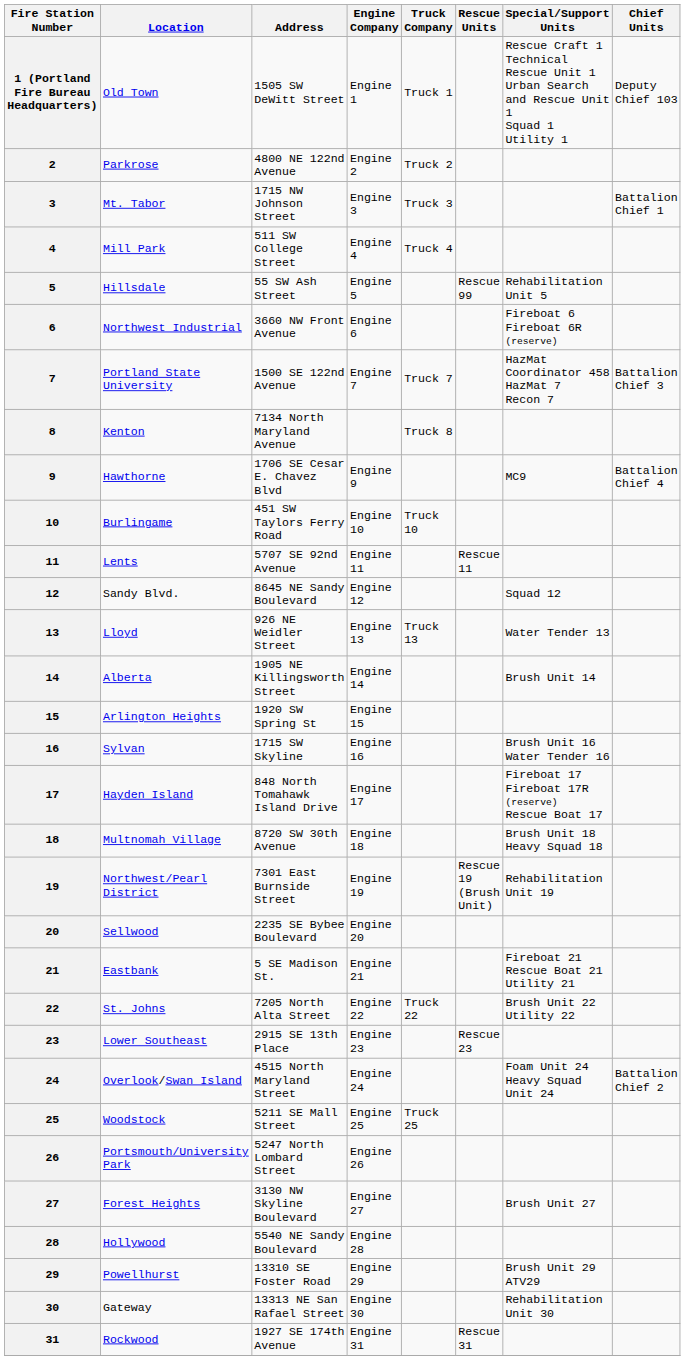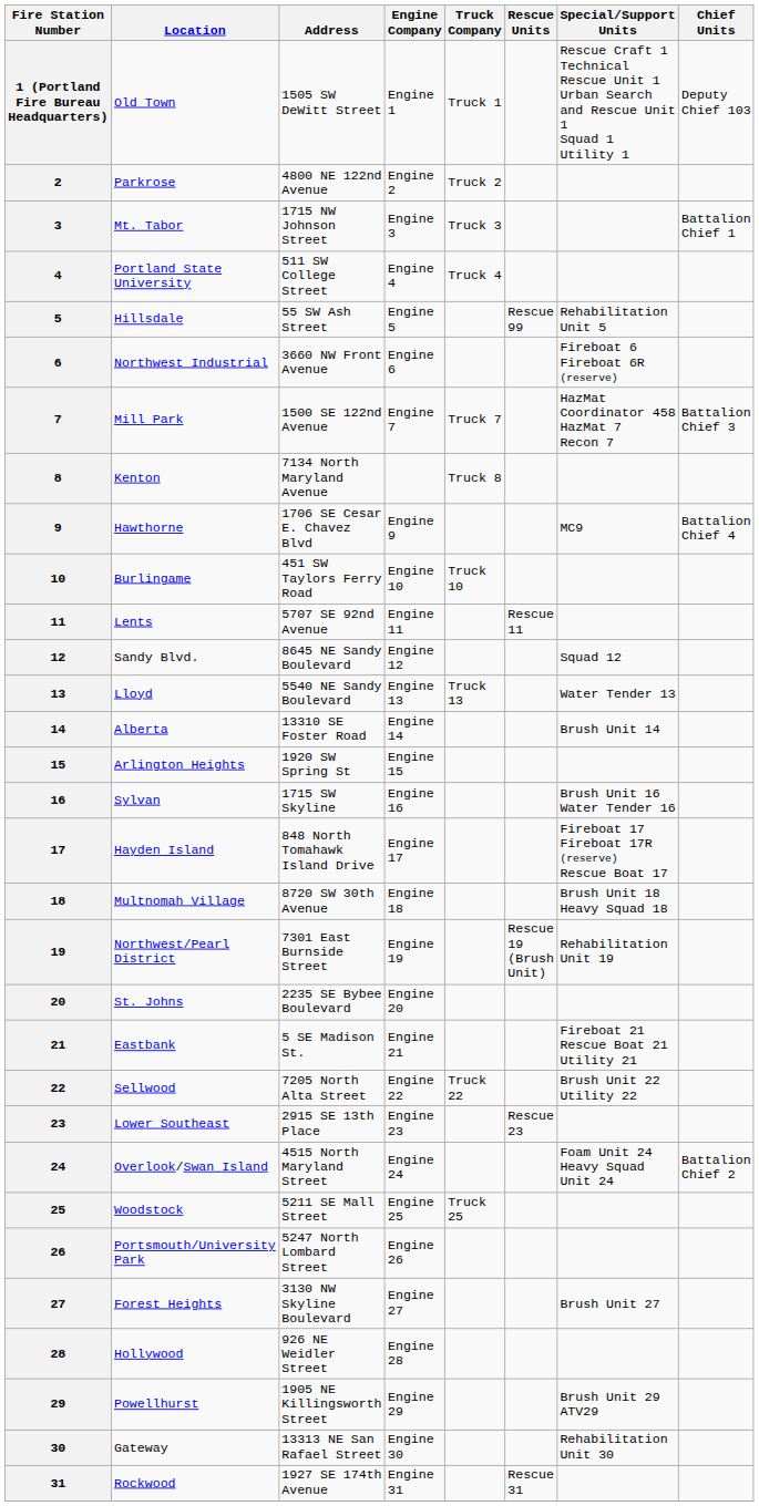4 | Location: Mill Park -> Portland State University
7 | Location: Portland State University -> Mill Park
13 | Address: 926 NE Weidler Street -> 5540 NE Sandy Boulevard
14 | Address: 1905 NE Killingsworth Street -> 13310 SE Foster Road
20 | Location: Sellwood -> St. Johns
22 | Location: St. Johns -> Sellwood
28 | Address: 5540 NE Sandy Boulevard -> 926 NE Weidler Street
29 | Address: 13310 SE Foster Road -> 1905 NE Killingsworth Street
